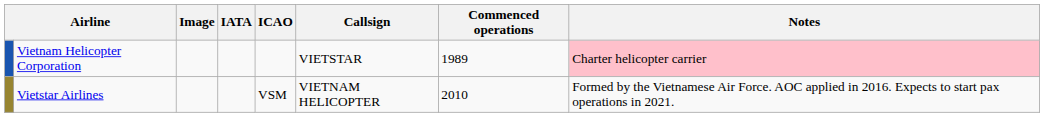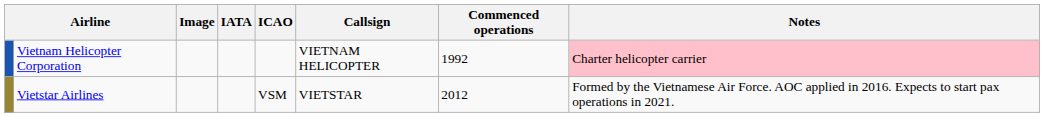Vietnam Helicopter Corporation | Callsign: VIETSTAR -> VIETNAM HELICOPTER
Vietnam Helicopter Corporation | Commenced operations: 1989 -> 1992
Vietstar Airlines | Callsign: VIETNAM HELICOPTER -> VIETSTAR
Vietstar Airlines | Commenced operations: 2010 -> 2012
